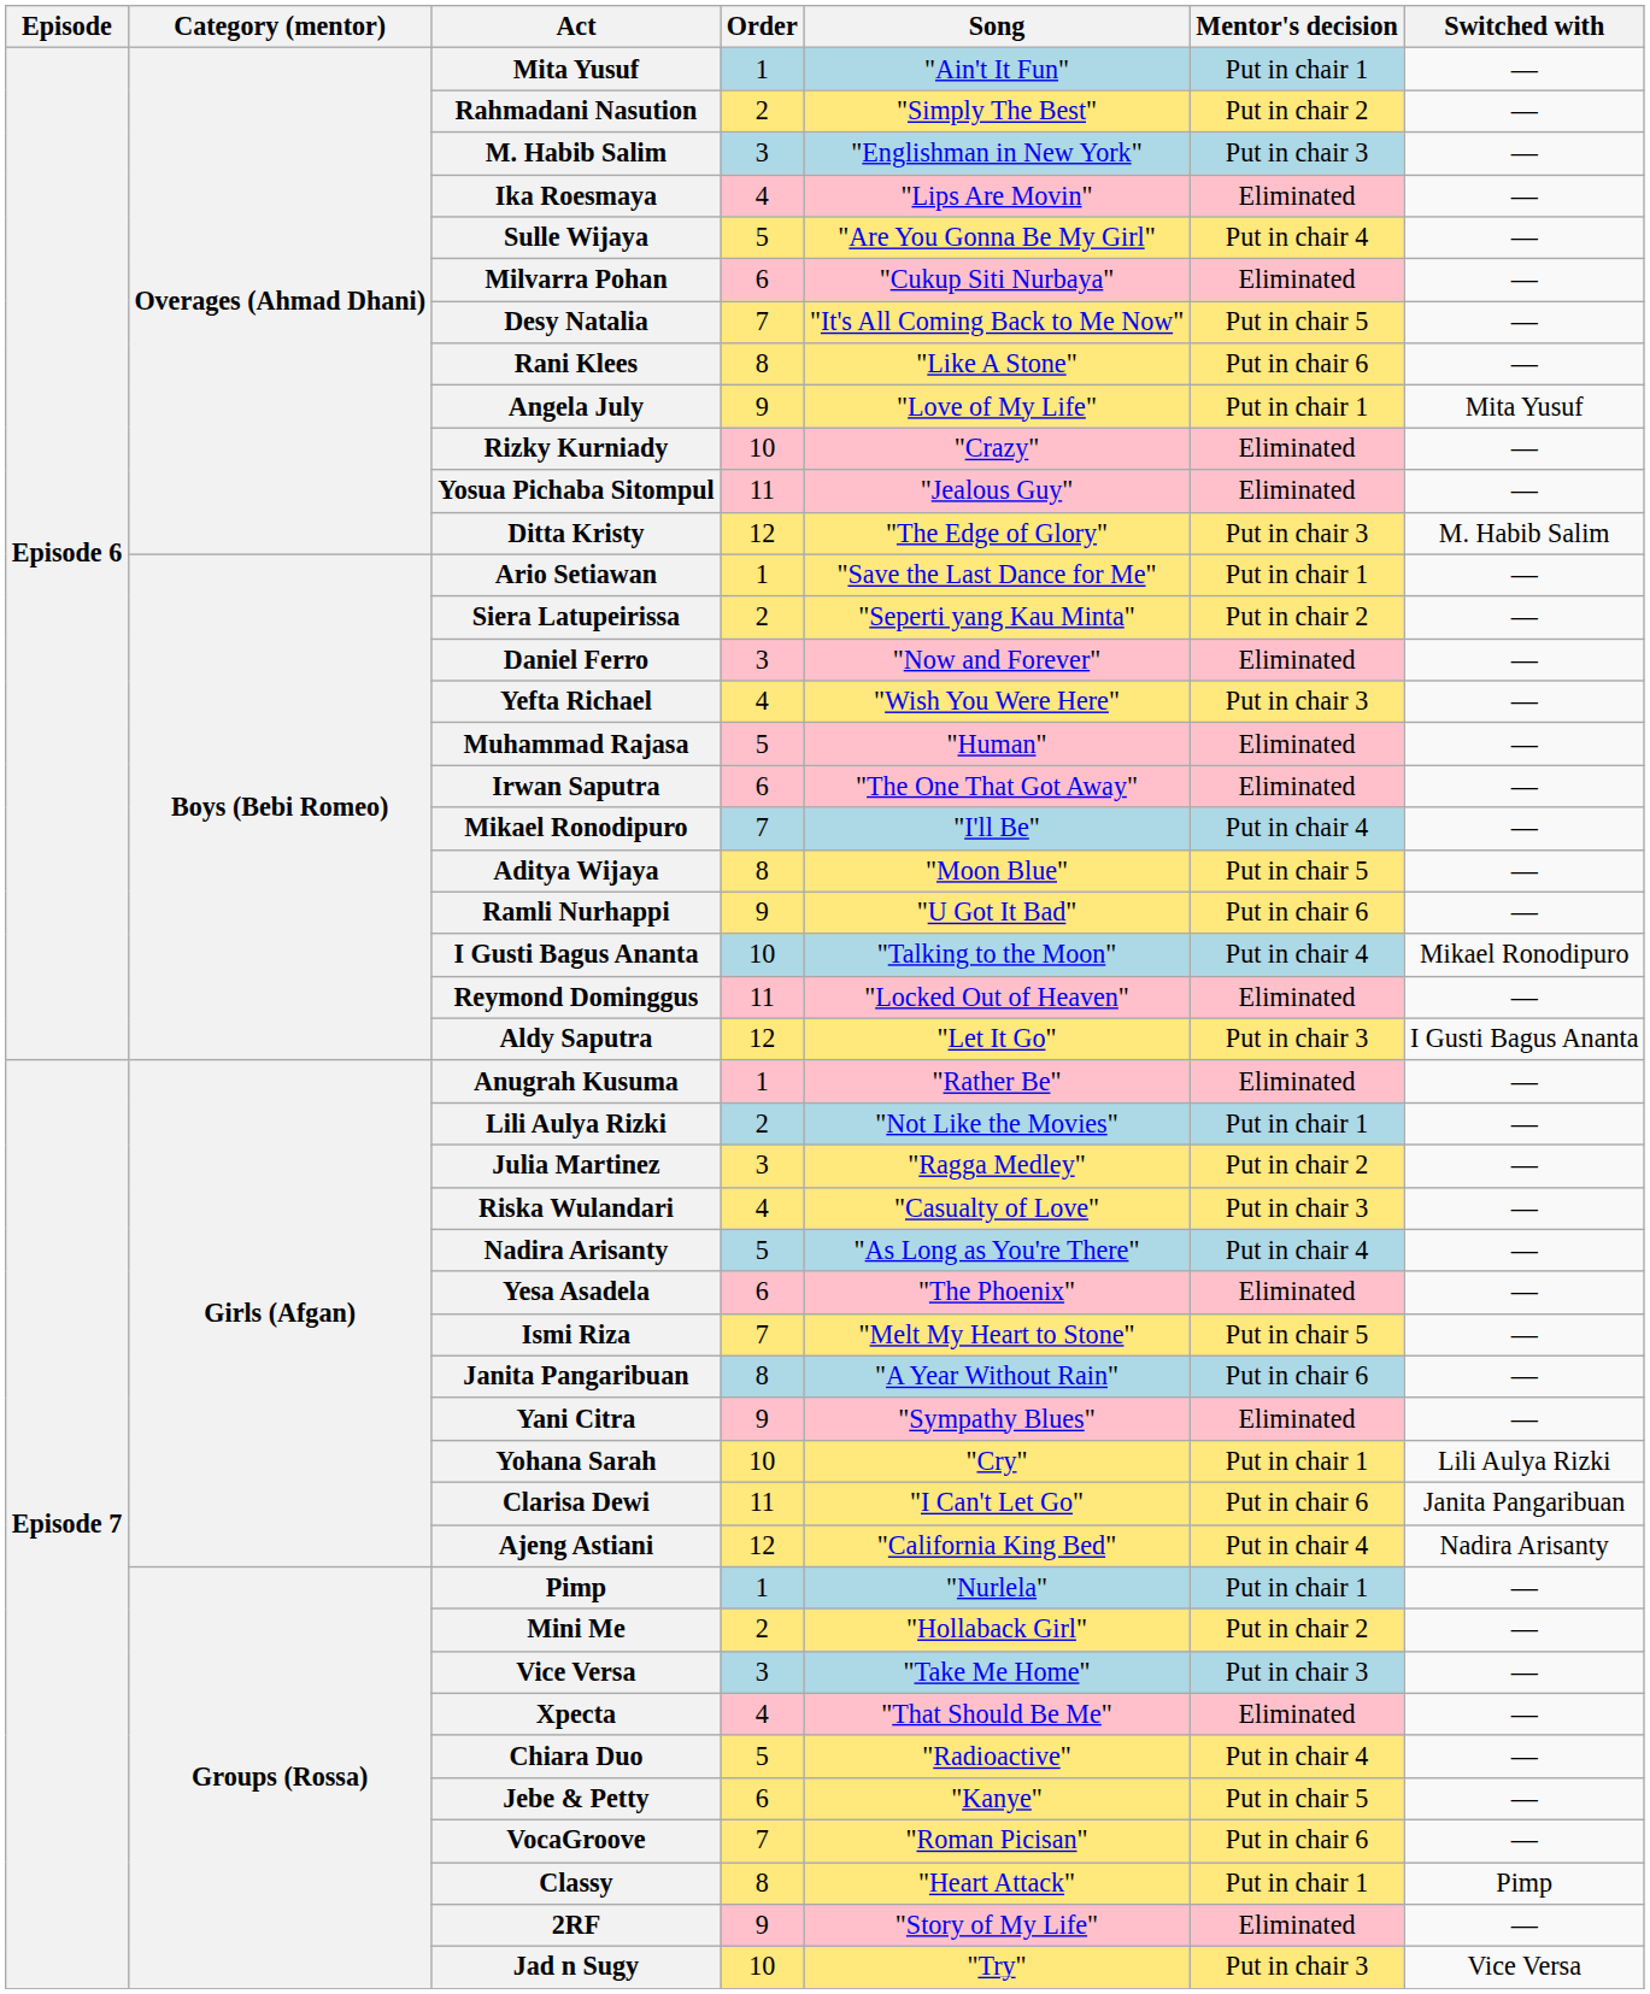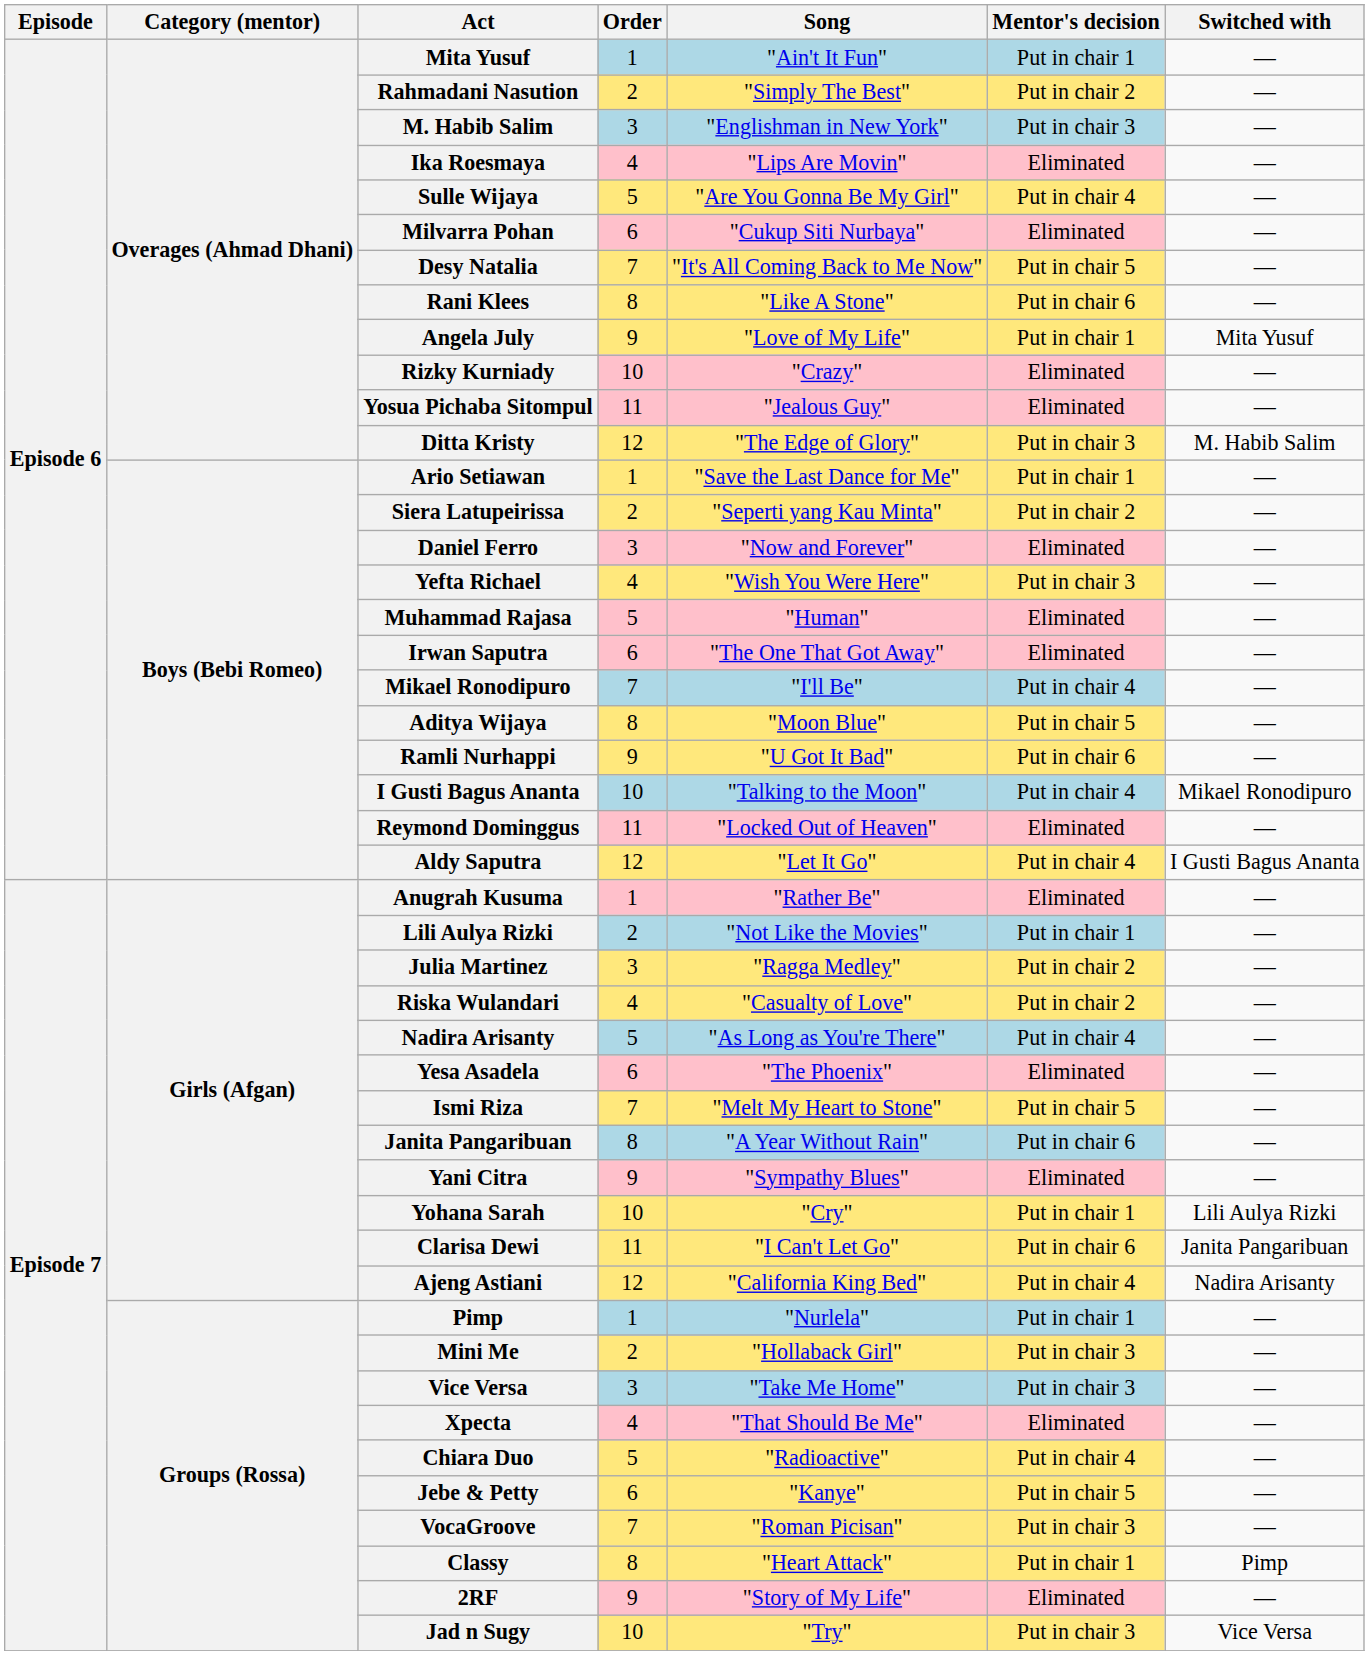Aldy Saputra | Mentor's decision: Put in chair 3 -> Put in chair 4
Riska Wulandari | Mentor's decision: Put in chair 3 -> Put in chair 2
Mini Me | Mentor's decision: Put in chair 2 -> Put in chair 3
VocaGroove | Mentor's decision: Put in chair 6 -> Put in chair 3
